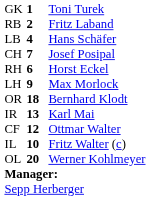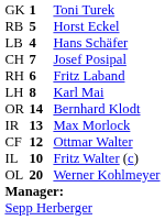RB | column 2: 2 -> 5
RB | column 3: Fritz Laband -> Horst Eckel
RH | column 3: Horst Eckel -> Fritz Laband
LH | column 2: 9 -> 8
LH | column 3: Max Morlock -> Karl Mai
OR | column 2: 18 -> 14
IR | column 3: Karl Mai -> Max Morlock
